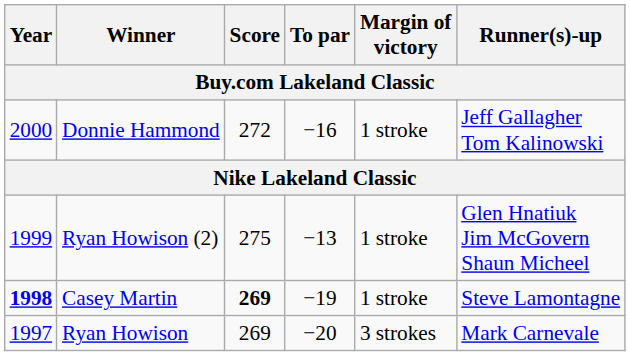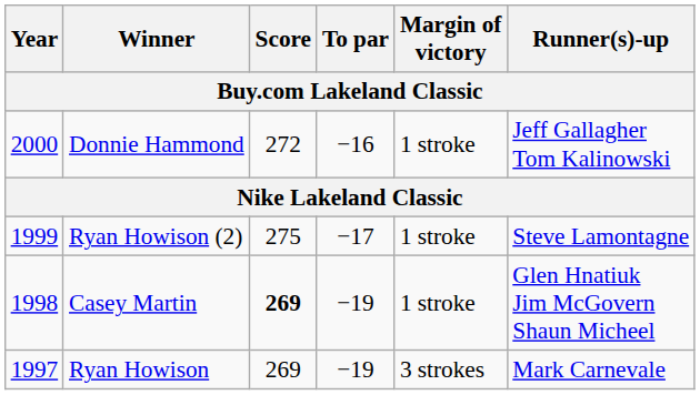Ryan Howison (2) | To par: −13 -> −17
Ryan Howison (2) | Runner(s)-up: Glen Hnatiuk Jim McGovern Shaun Micheel -> Steve Lamontagne
Casey Martin | Year: bold -> normal
Casey Martin | Runner(s)-up: Steve Lamontagne -> Glen Hnatiuk Jim McGovern Shaun Micheel
Ryan Howison | To par: −20 -> −19
